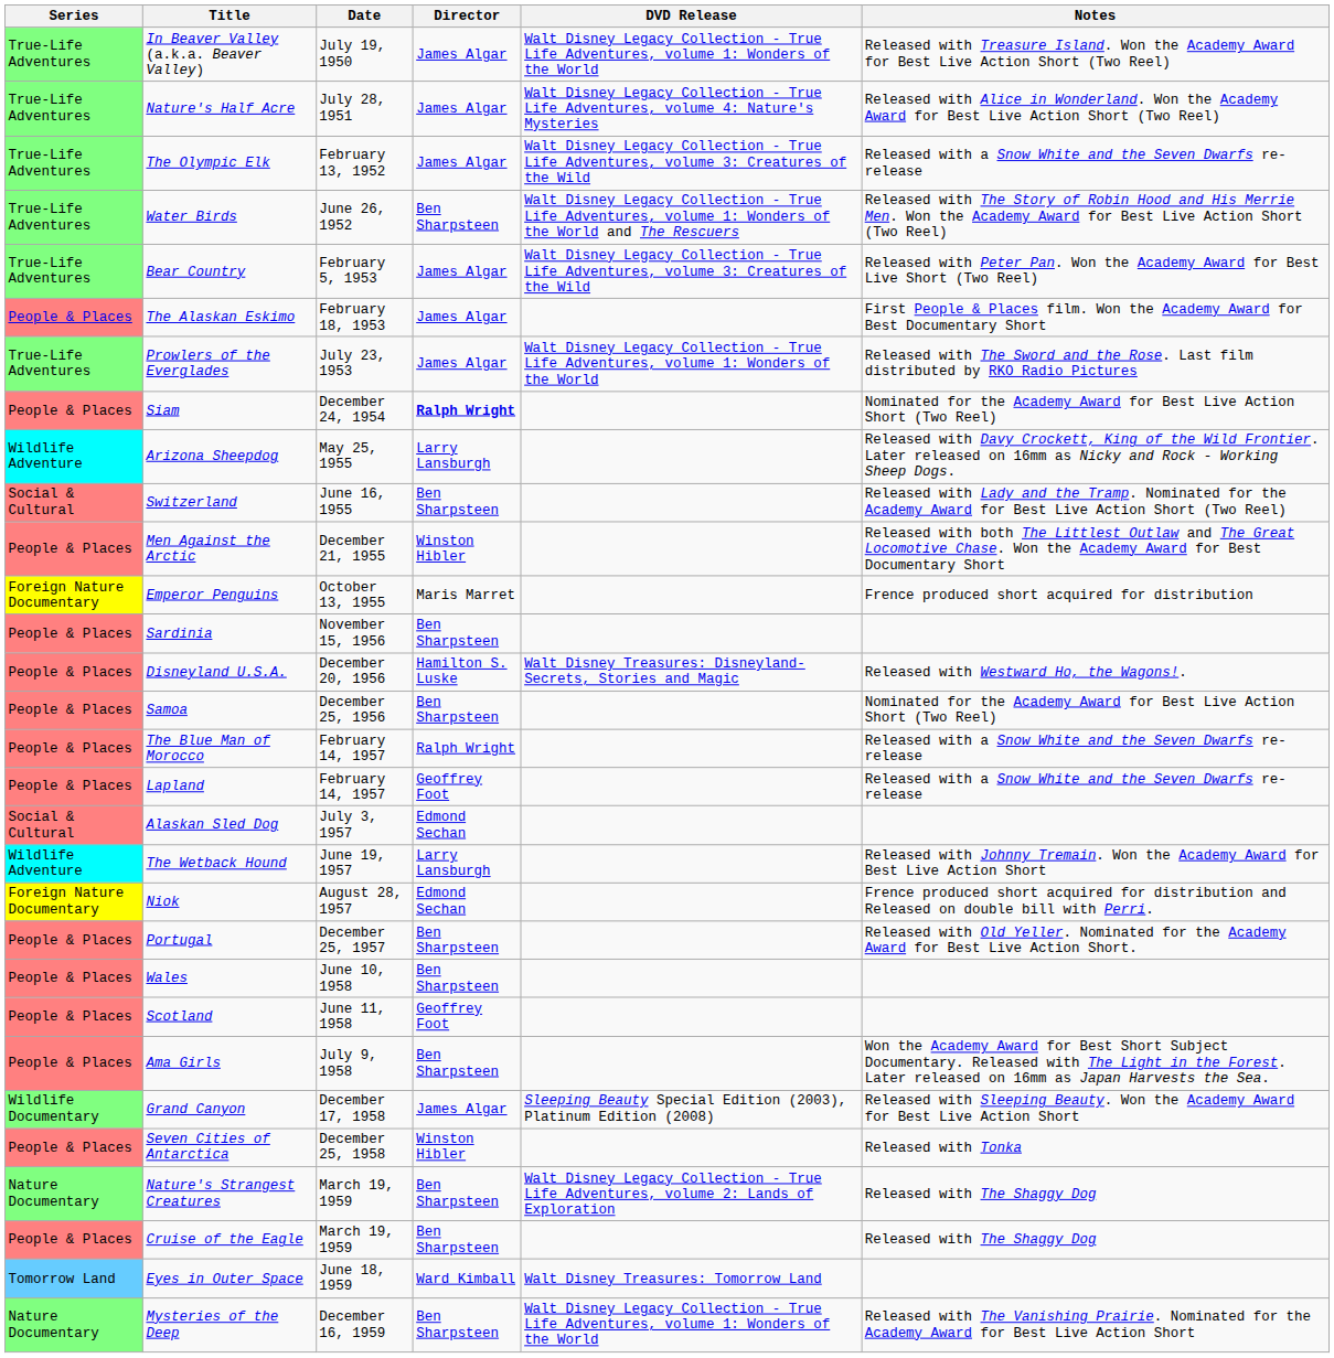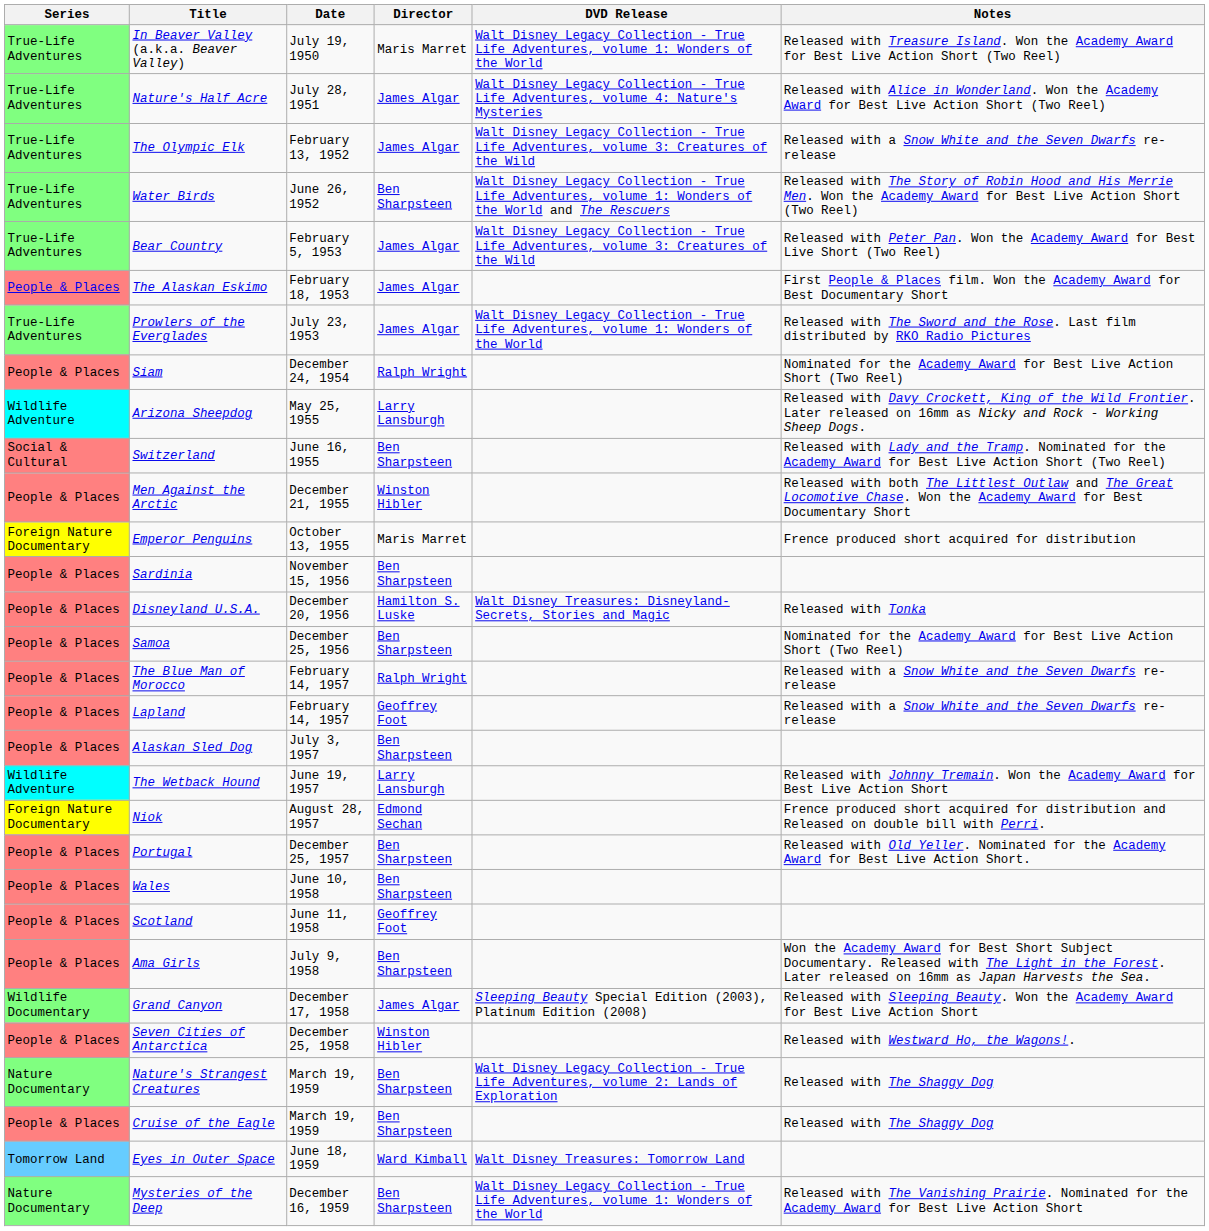In Beaver Valley (a.k.a. Beaver Valley) | Director: James Algar -> Maris Marret
Siam | Director: bold -> normal
Disneyland U.S.A. | Notes: Released with Westward Ho, the Wagons!. -> Released with Tonka
Alaskan Sled Dog | Series: Social & Cultural -> People & Places
Alaskan Sled Dog | Director: Edmond Sechan -> Ben Sharpsteen
Seven Cities of Antarctica | Notes: Released with Tonka -> Released with Westward Ho, the Wagons!.
